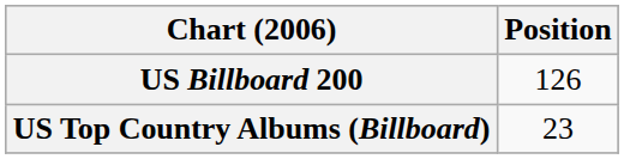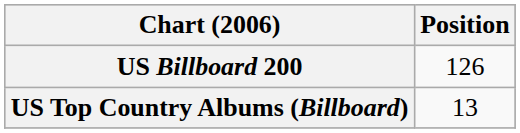US Top Country Albums (Billboard) | Position: 23 -> 13
